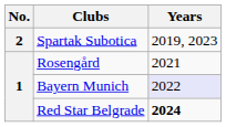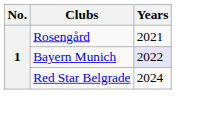- row: 2 | Spartak Subotica | 2019, 2023
Red Star Belgrade | Years: bold -> normal
